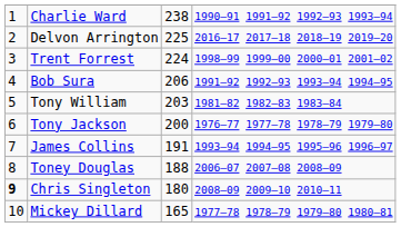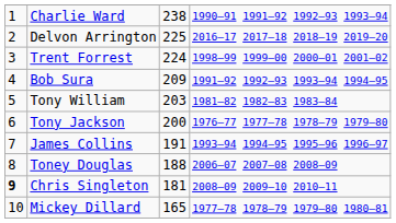Bob Sura | column 3: 206 -> 209
Chris Singleton | column 3: 180 -> 181
